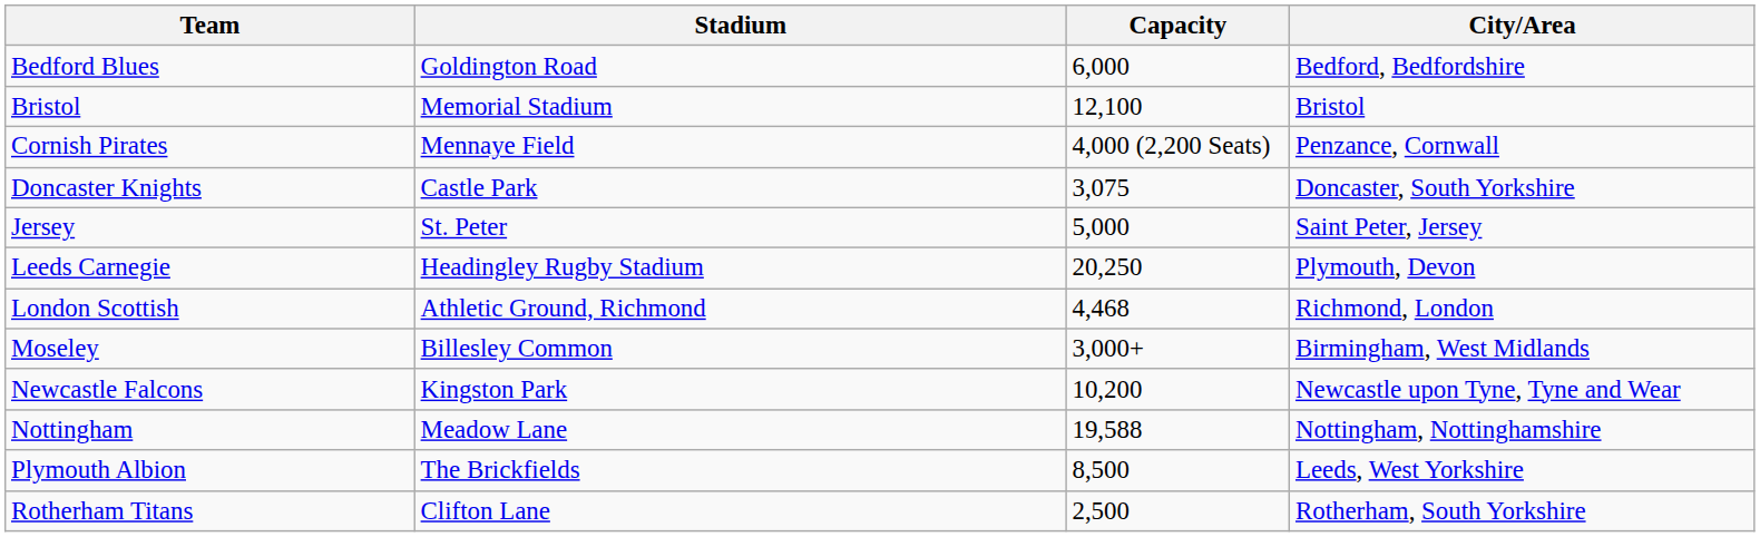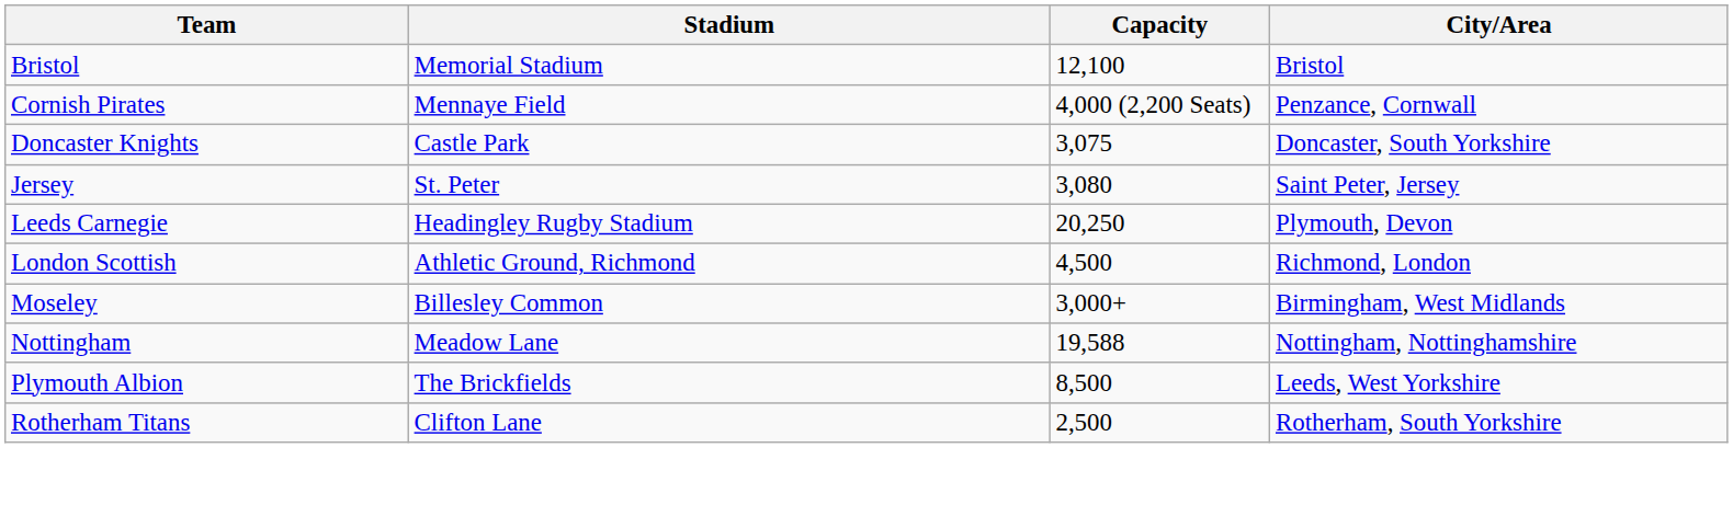- row: Bedford Blues | Goldington Road | 6,000 | Bedford, Bedfordshire
Jersey | Capacity: 5,000 -> 3,080
London Scottish | Capacity: 4,468 -> 4,500
- row: Newcastle Falcons | Kingston Park | 10,200 | Newcastle upon Tyne, Tyne and Wear
